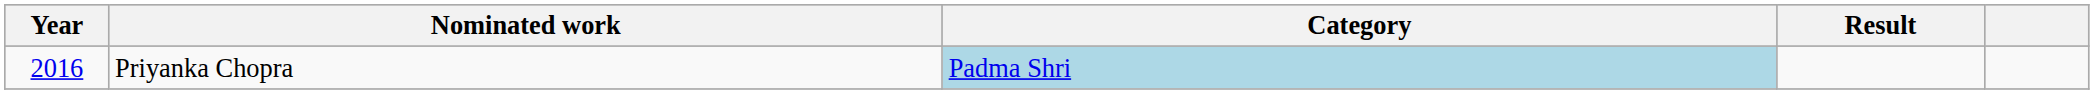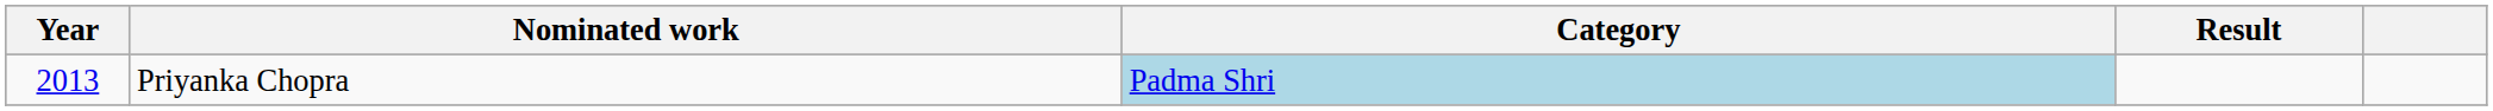Priyanka Chopra | Year: 2016 -> 2013
